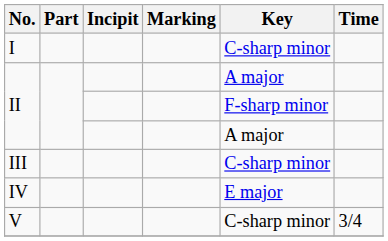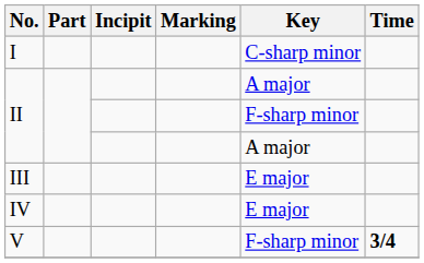III | Key: C-sharp minor -> E major
V | Key: C-sharp minor -> F-sharp minor
V | Time: normal -> bold
